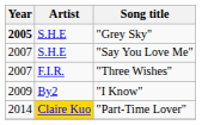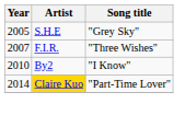"Grey Sky" | Year: bold -> normal
- row: 2007 | S.H.E | "Say You Love Me"
"I Know" | Year: 2009 -> 2010
